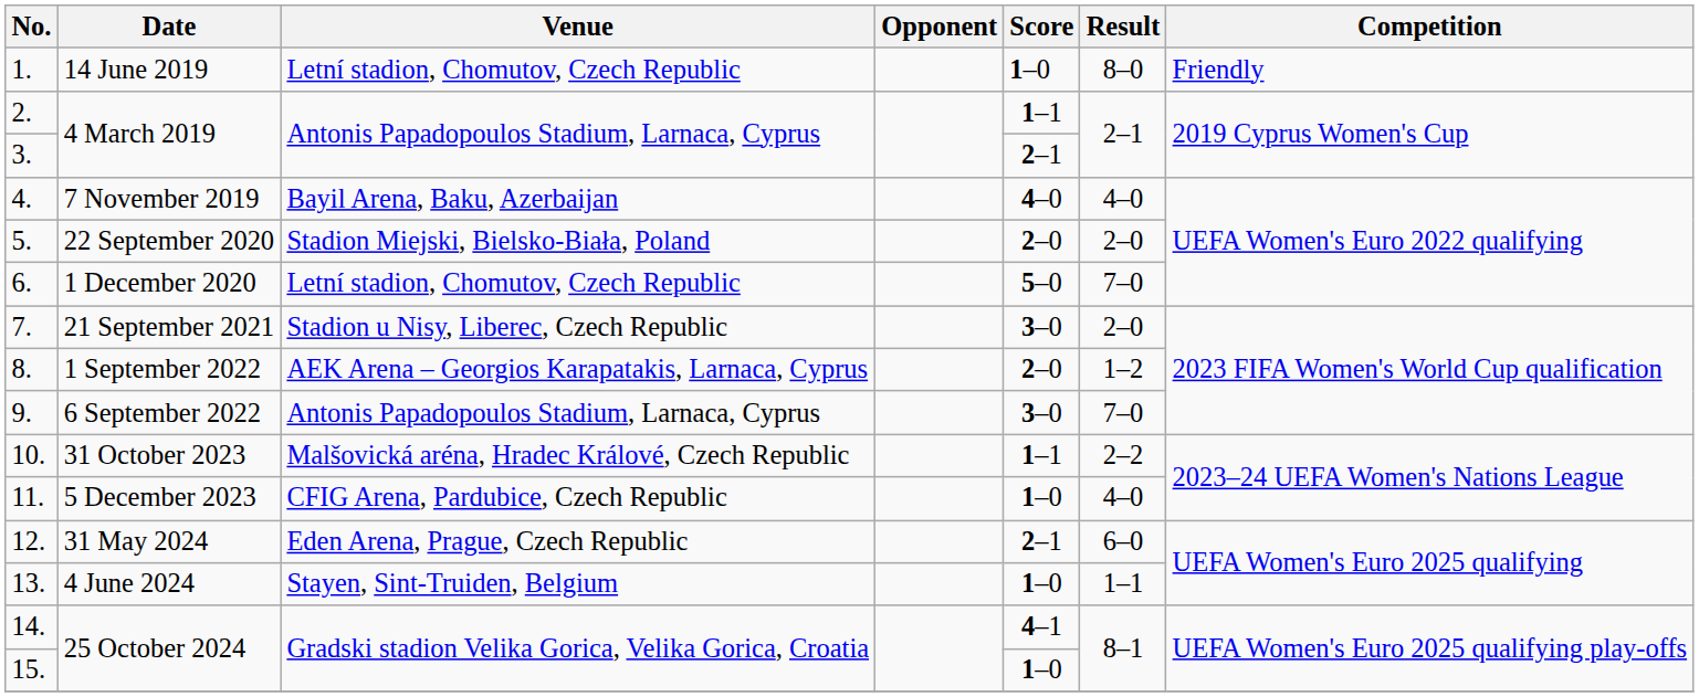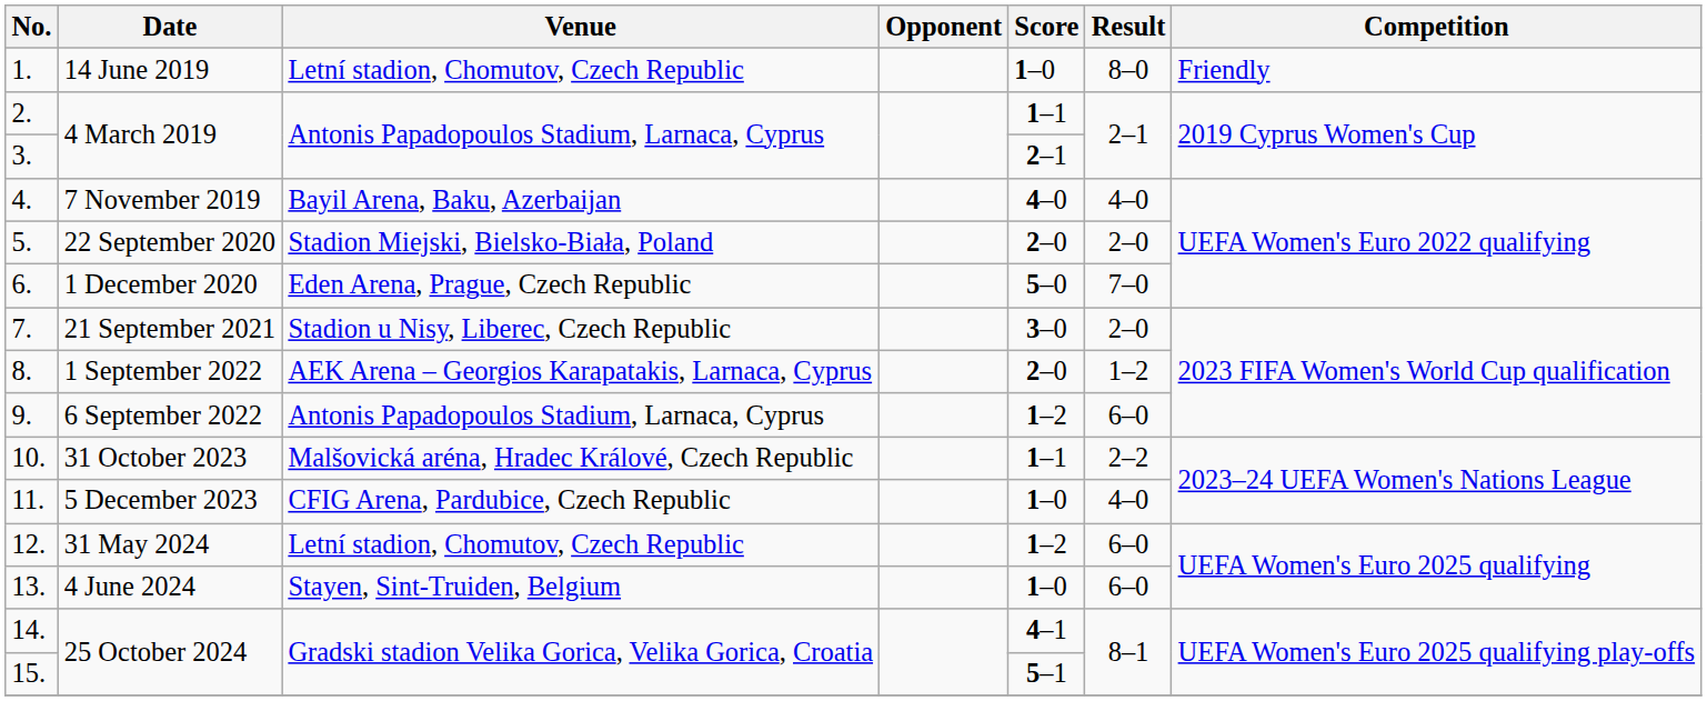6. | Venue: Letní stadion, Chomutov, Czech Republic -> Eden Arena, Prague, Czech Republic
9. | Score: 3–0 -> 1–2
9. | Result: 7–0 -> 6–0
12. | Venue: Eden Arena, Prague, Czech Republic -> Letní stadion, Chomutov, Czech Republic
12. | Score: 2–1 -> 1–2
13. | Result: 1–1 -> 6–0
15. | Score: 1–0 -> 5–1
